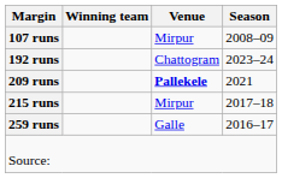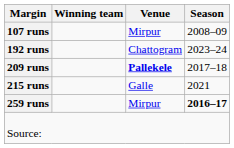209 runs | Season: 2021 -> 2017–18
215 runs | Venue: Mirpur -> Galle
215 runs | Season: 2017–18 -> 2021
259 runs | Venue: Galle -> Mirpur
259 runs | Season: normal -> bold
